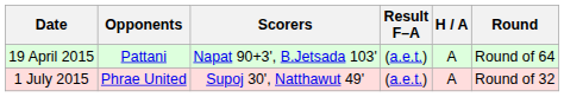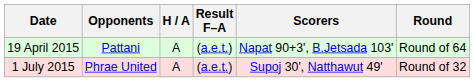columns swapped: H / A <-> Scorers
